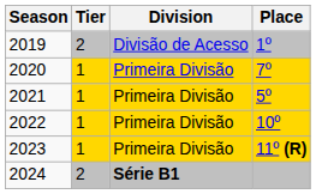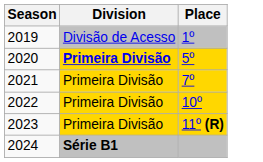- column: Tier | 2 | 1 | 1 | 1 | 1 | 2
2020 | Division: normal -> bold
2020 | Place: 7º -> 5º
2021 | Place: 5º -> 7º
